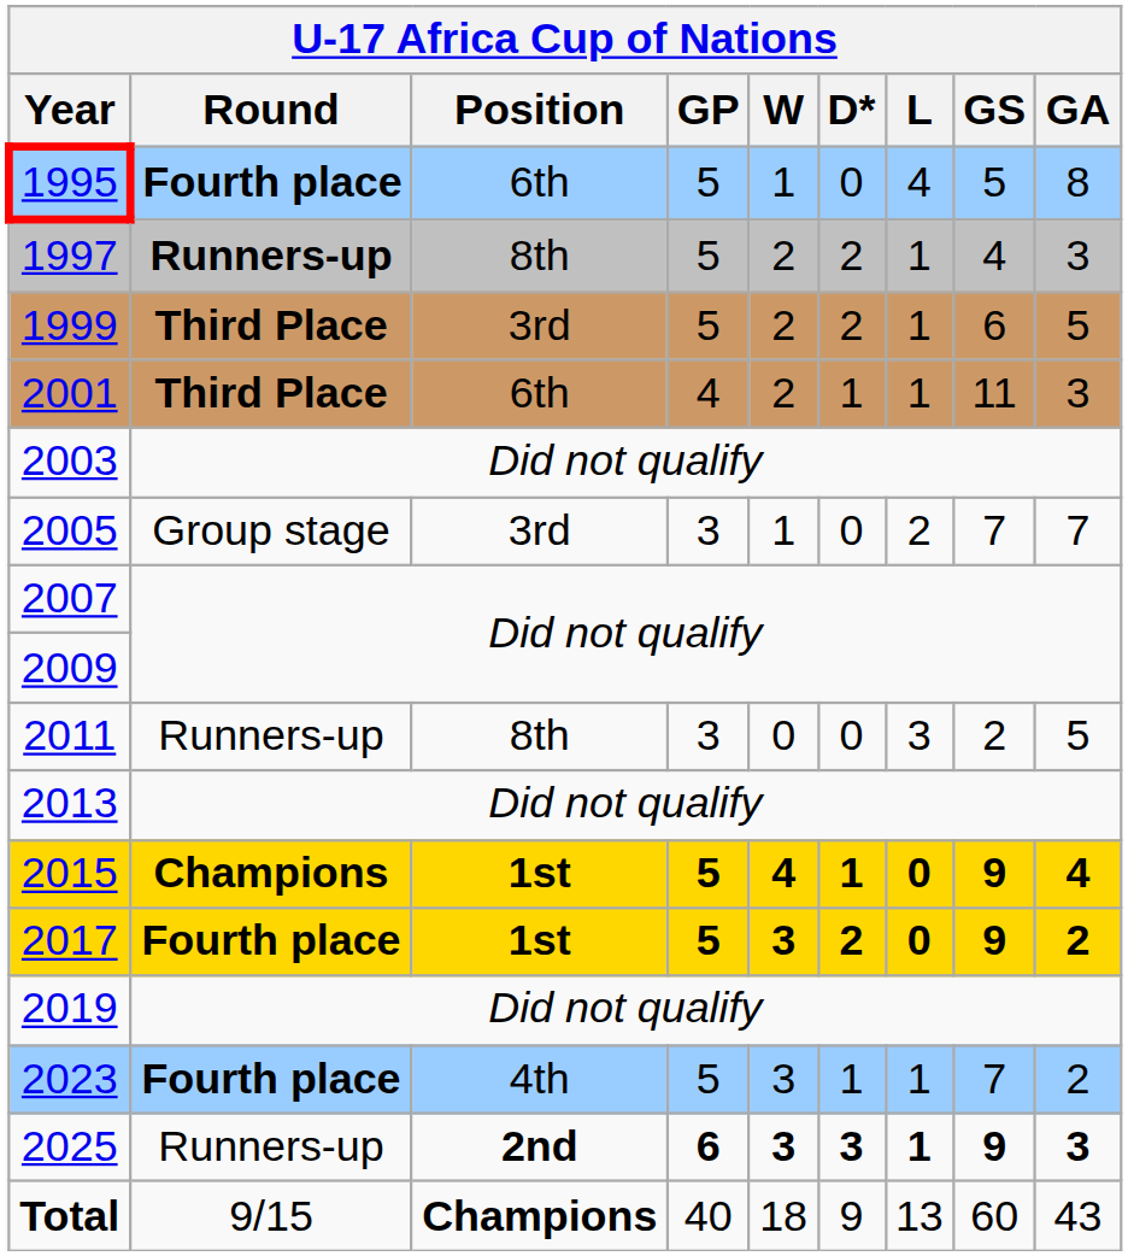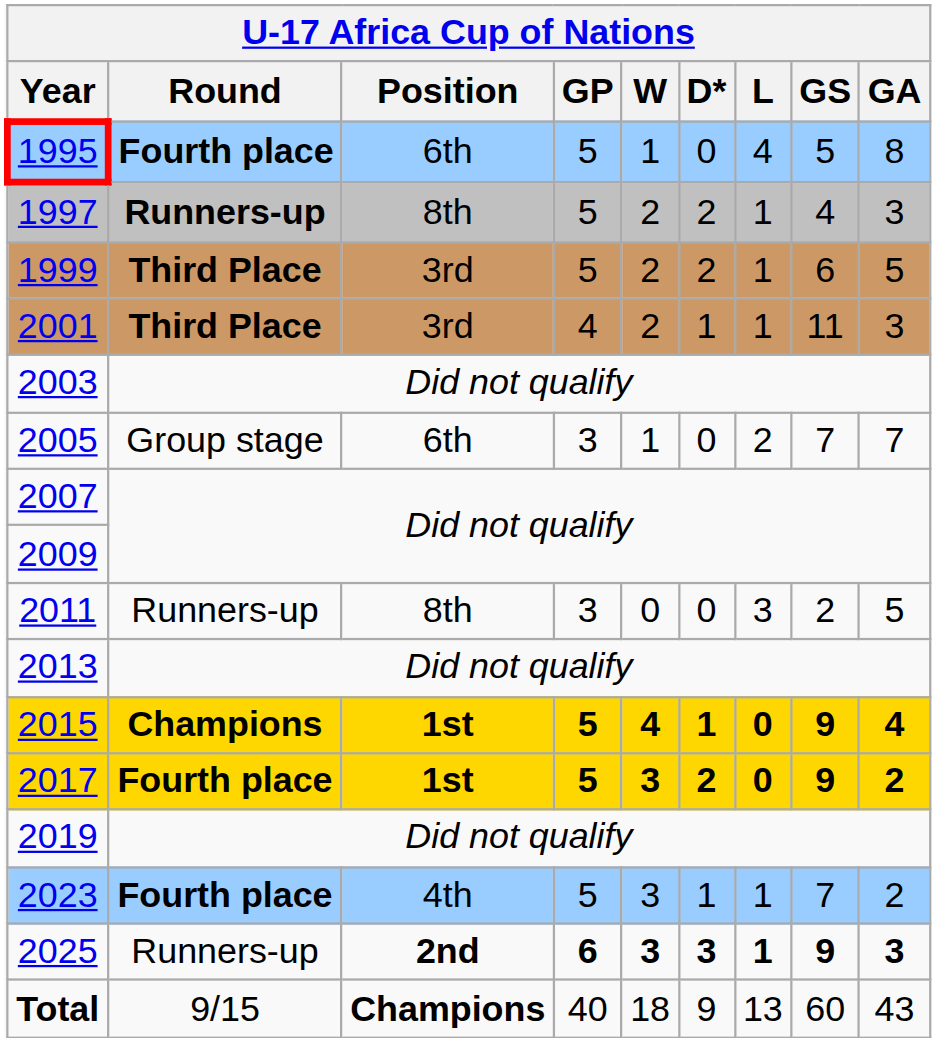2001 | Position: 6th -> 3rd
2005 | Position: 3rd -> 6th
